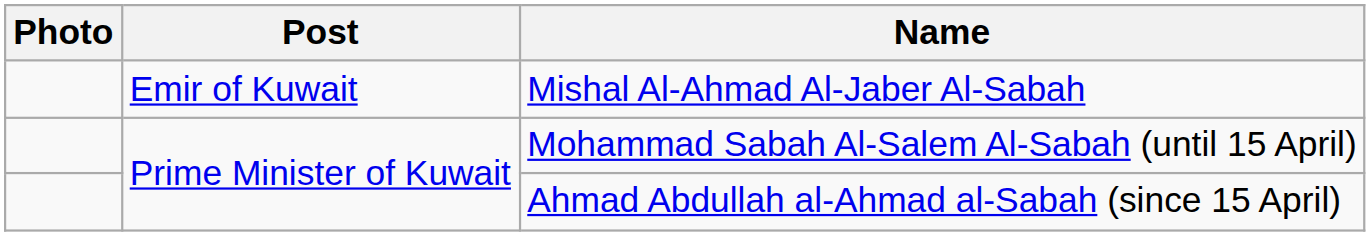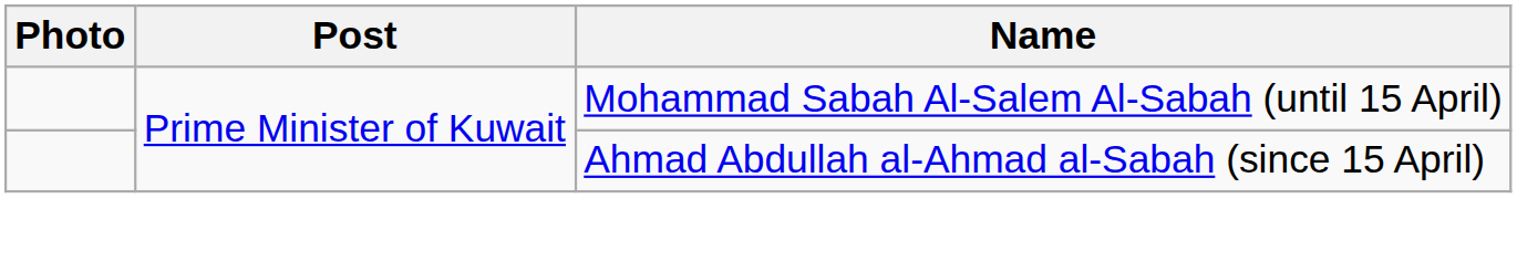- row: Emir of Kuwait | Mishal Al-Ahmad Al-Jaber Al-Sabah
